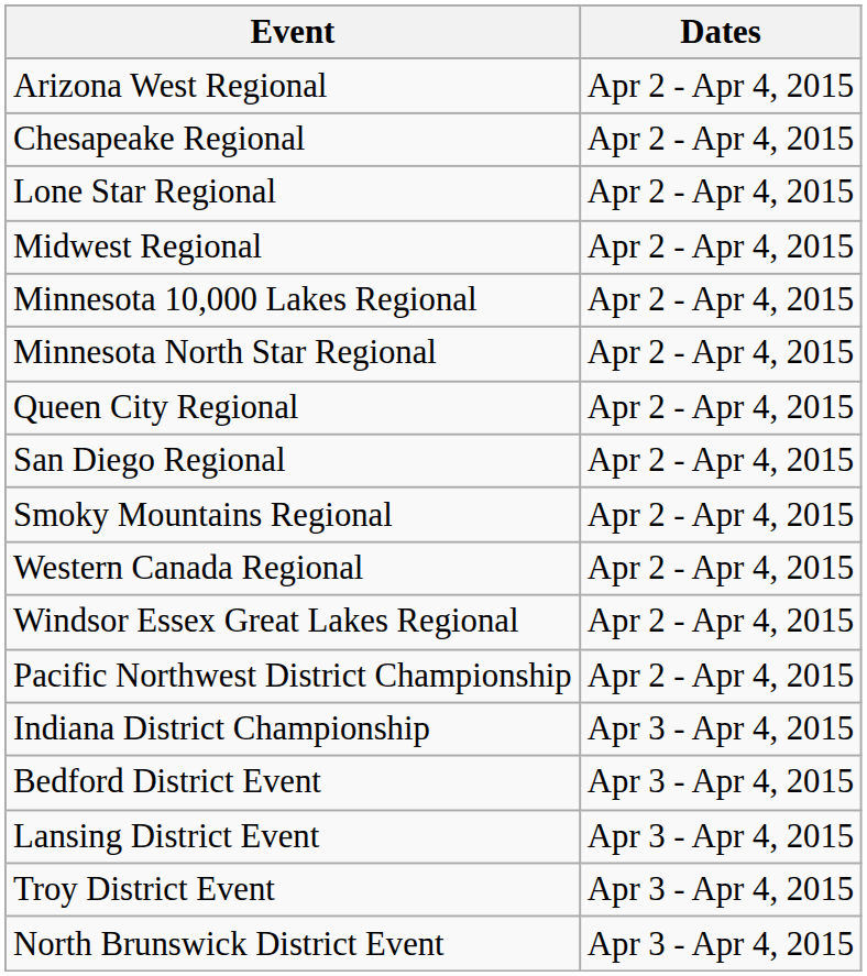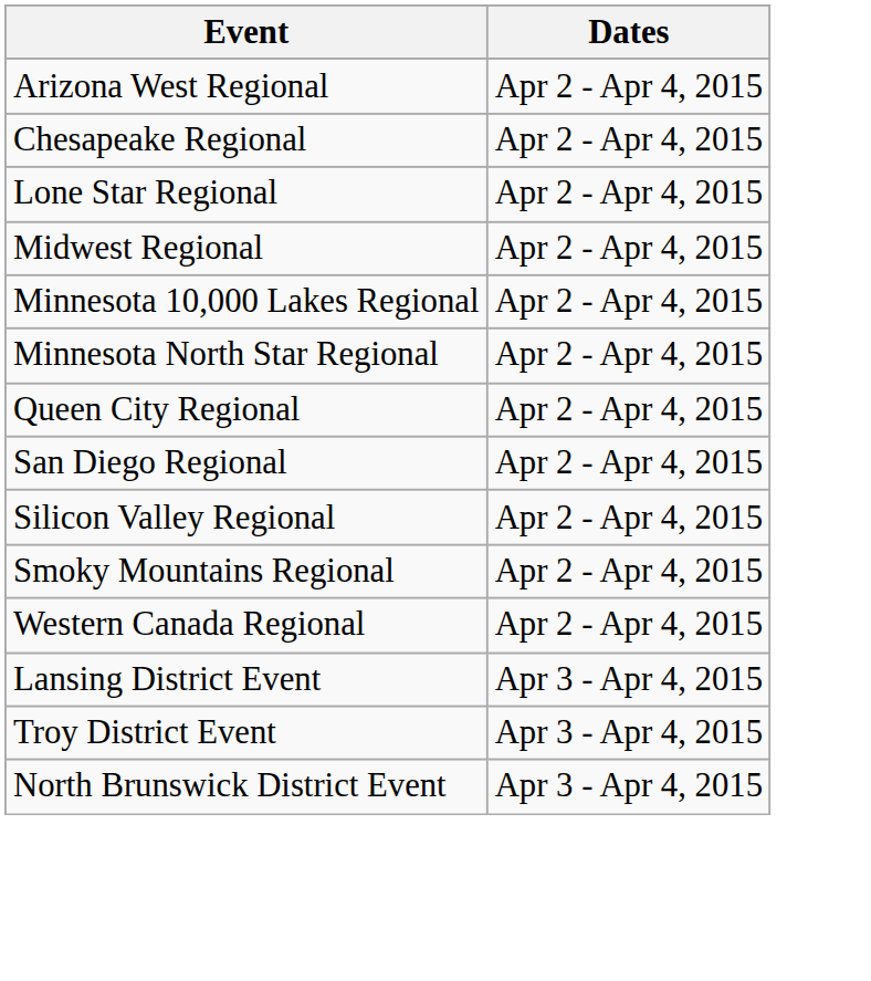+ row: Silicon Valley Regional | Apr 2 - Apr 4, 2015
- row: Windsor Essex Great Lakes Regional | Apr 2 - Apr 4, 2015
- row: Pacific Northwest District Championship | Apr 2 - Apr 4, 2015
- row: Indiana District Championship | Apr 3 - Apr 4, 2015
- row: Bedford District Event | Apr 3 - Apr 4, 2015
